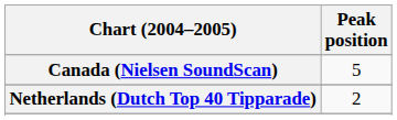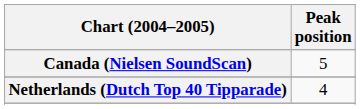Netherlands (Dutch Top 40 Tipparade) | Peak position: 2 -> 4
